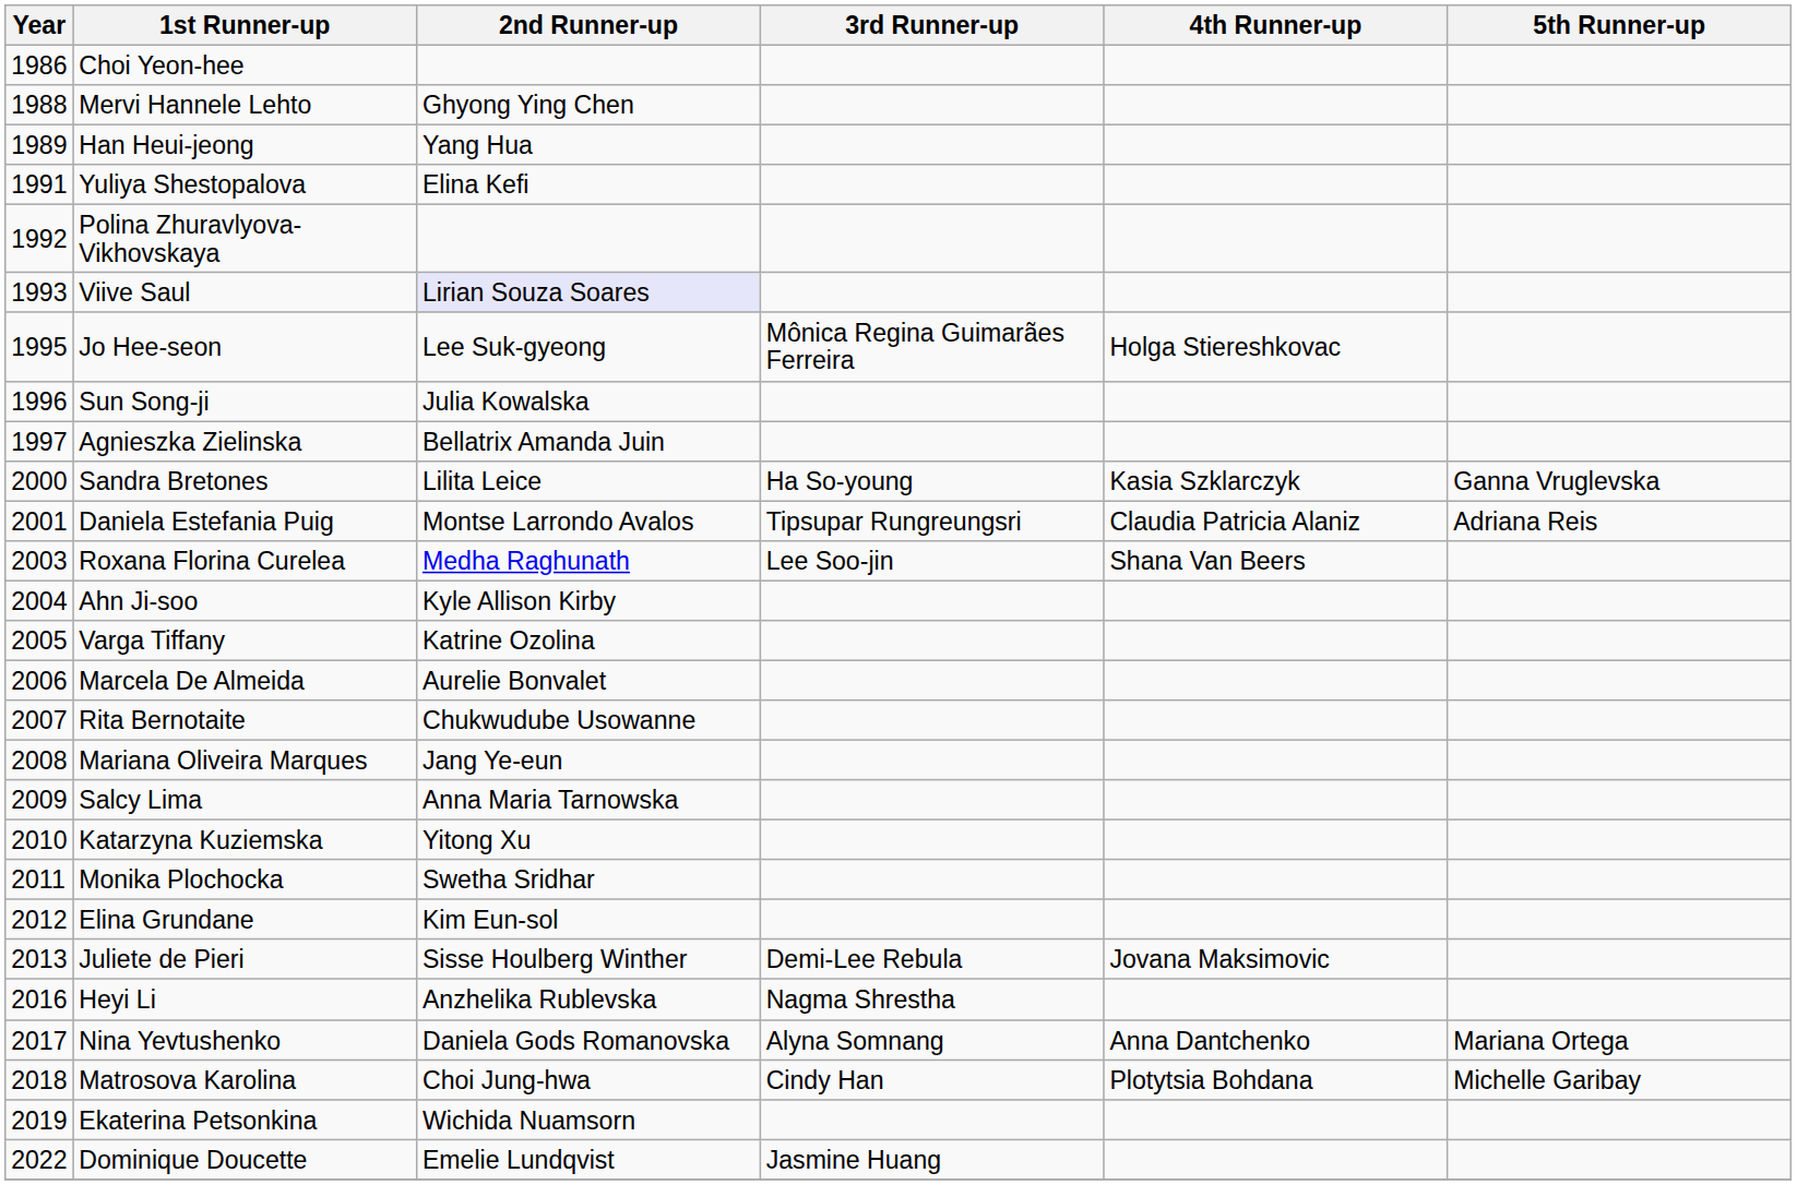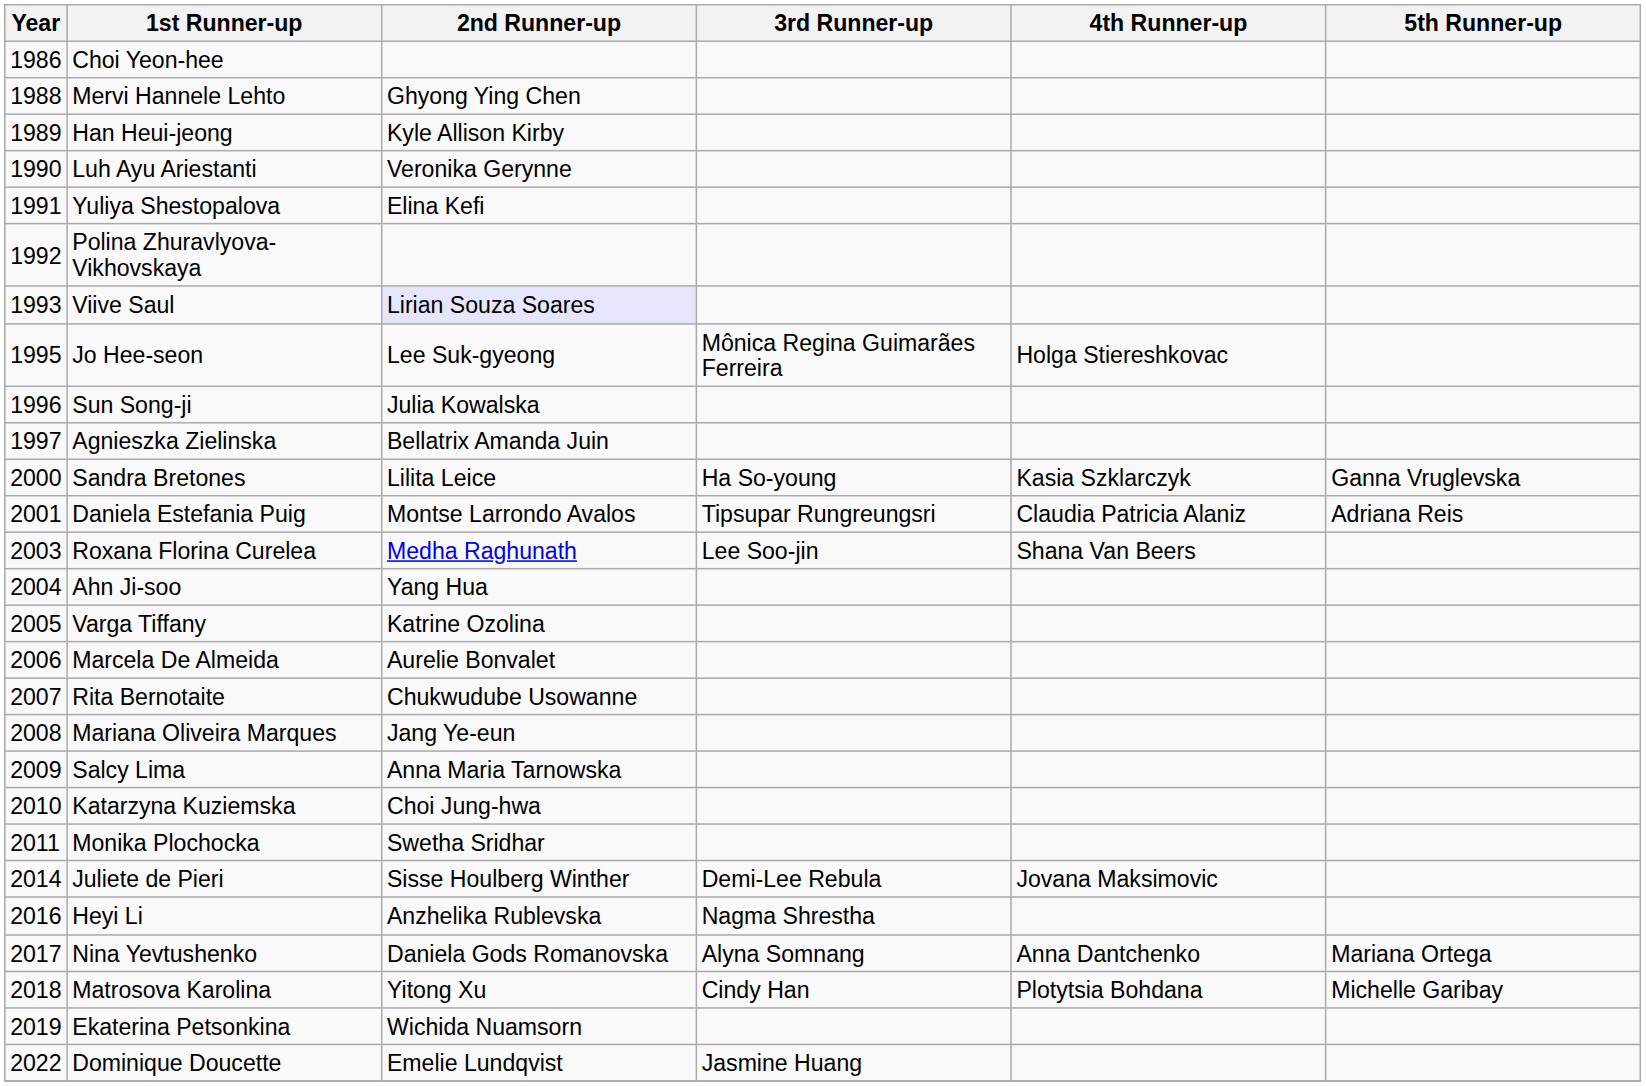Han Heui-jeong | 2nd Runner-up: Yang Hua -> Kyle Allison Kirby
+ row: 1990 | Luh Ayu Ariestanti | Veronika Gerynne
Ahn Ji-soo | 2nd Runner-up: Kyle Allison Kirby -> Yang Hua
Katarzyna Kuziemska | 2nd Runner-up: Yitong Xu -> Choi Jung-hwa
- row: 2012 | Elina Grundane | Kim Eun-sol
Juliete de Pieri | Year: 2013 -> 2014
Matrosova Karolina | 2nd Runner-up: Choi Jung-hwa -> Yitong Xu
